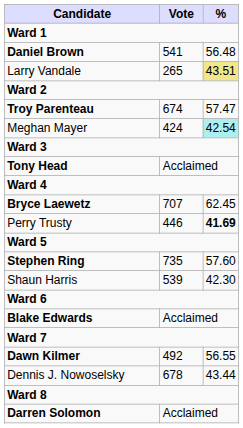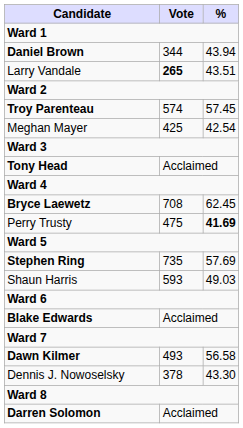Daniel Brown | Vote: 541 -> 344
Daniel Brown | %: 56.48 -> 43.94
Larry Vandale | Vote: normal -> bold
Larry Vandale | %: khaki background -> no background
Troy Parenteau | Vote: 674 -> 574
Troy Parenteau | %: 57.47 -> 57.45
Meghan Mayer | Vote: 424 -> 425
Meghan Mayer | %: paleturquoise background -> no background
Bryce Laewetz | Vote: 707 -> 708
Perry Trusty | Vote: 446 -> 475
Stephen Ring | %: 57.60 -> 57.69
Shaun Harris | Vote: 539 -> 593
Shaun Harris | %: 42.30 -> 49.03
Dawn Kilmer | Vote: 492 -> 493
Dawn Kilmer | %: 56.55 -> 56.58
Dennis J. Nowoselsky | Vote: 678 -> 378
Dennis J. Nowoselsky | %: 43.44 -> 43.30
